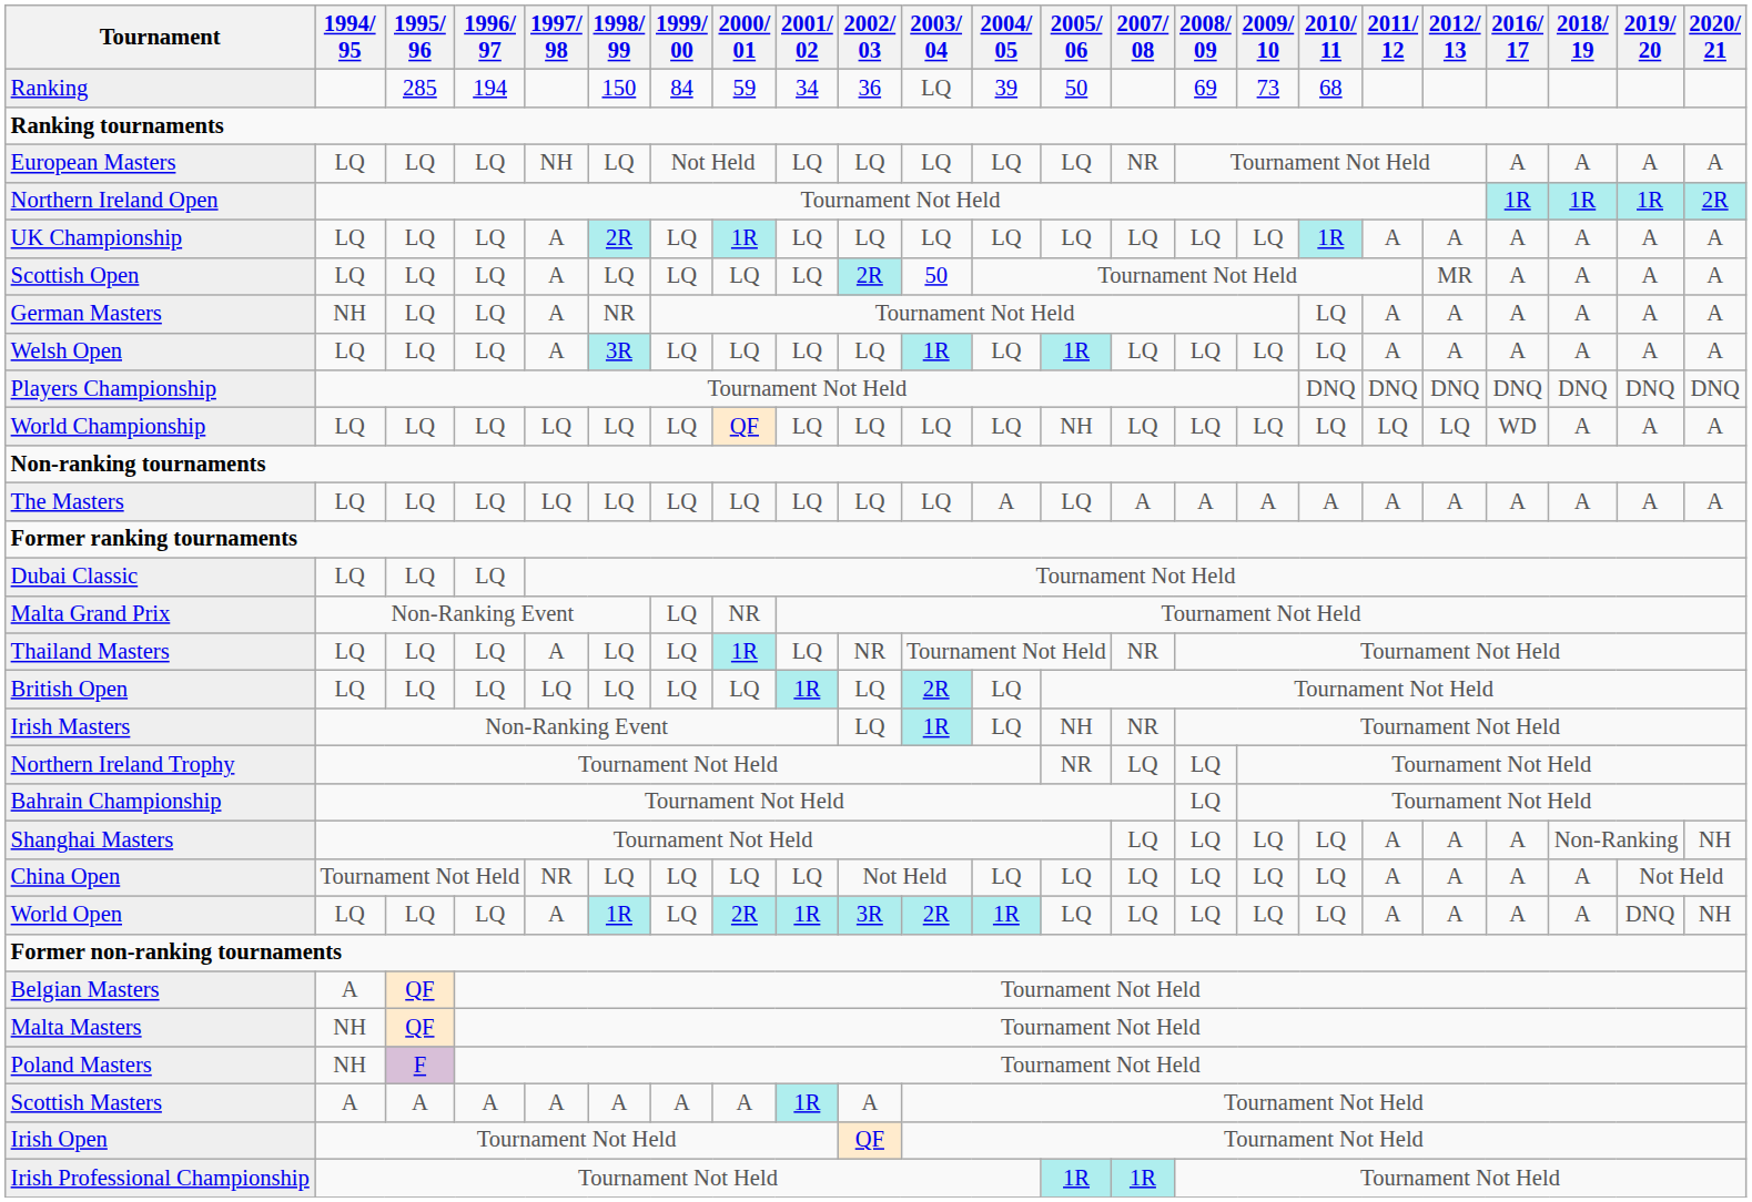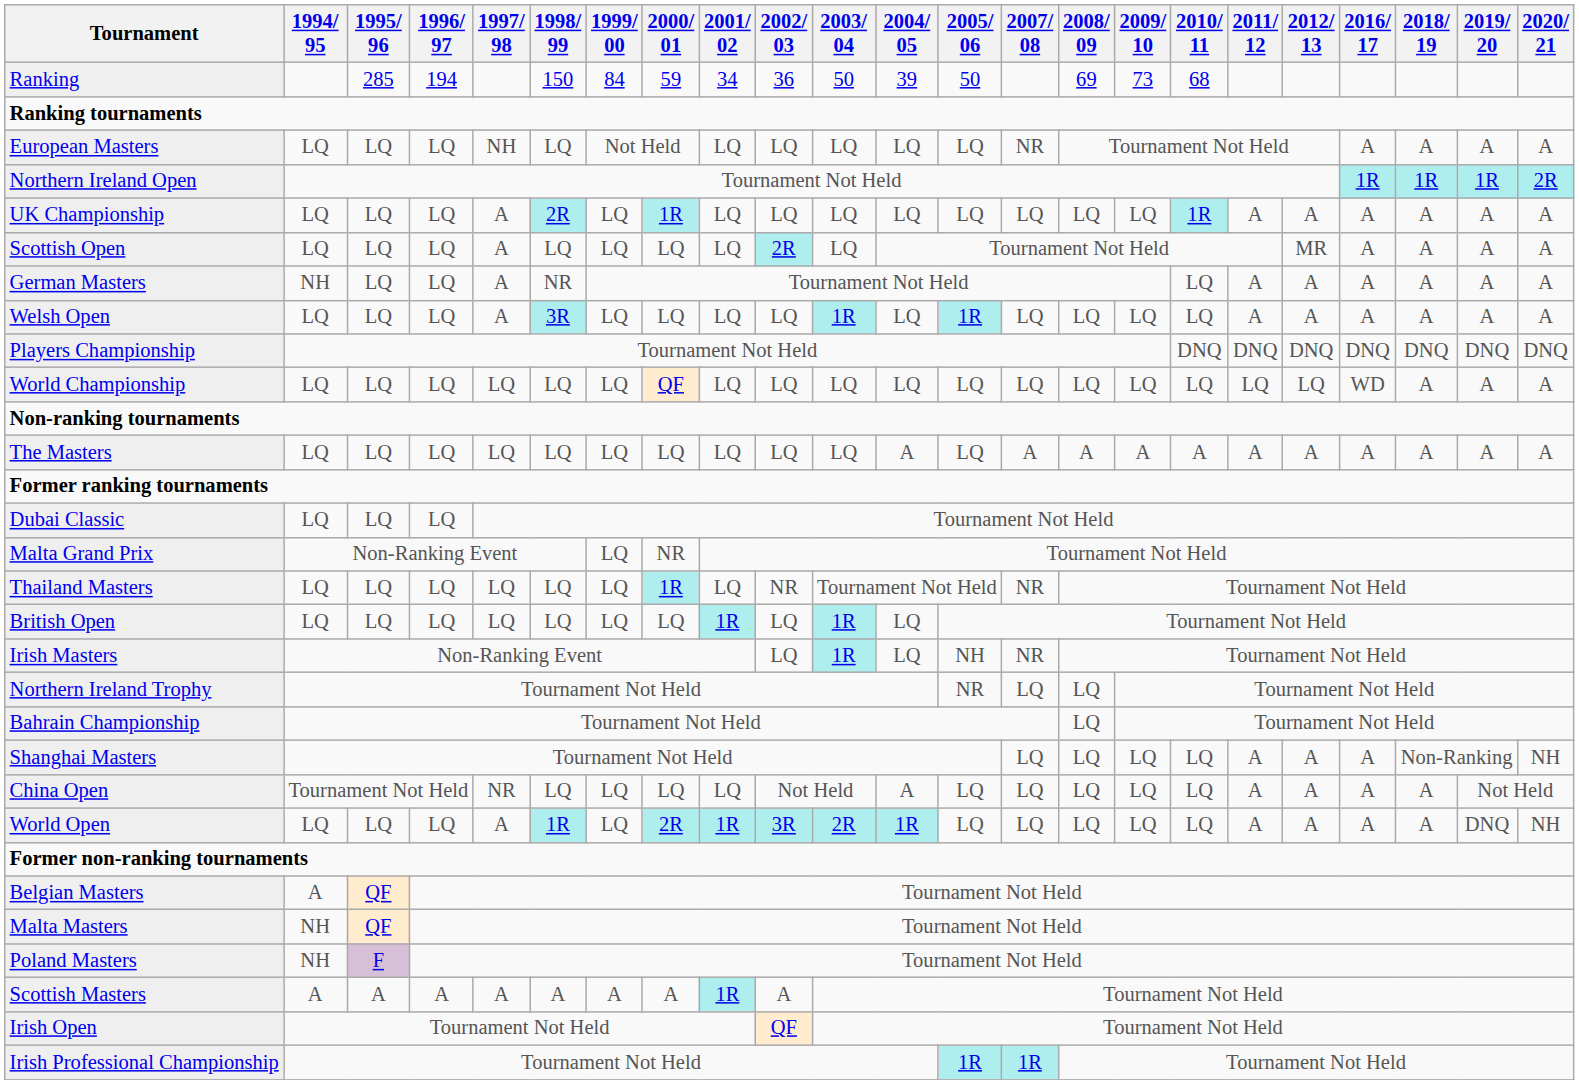Ranking | 2003/ 04: LQ -> 50
Scottish Open | 2003/ 04: 50 -> LQ
World Championship | 2005/ 06: NH -> LQ
Thailand Masters | 1997/ 98: A -> LQ
British Open | 2003/ 04: 2R -> 1R
China Open | 2004/ 05: LQ -> A
